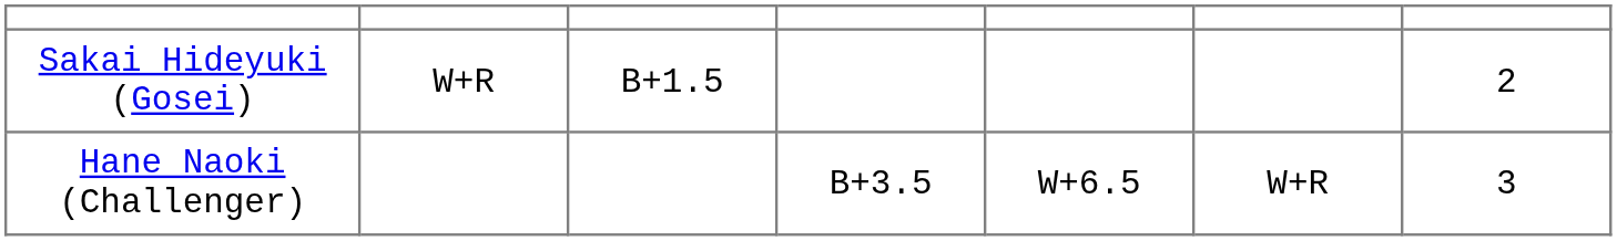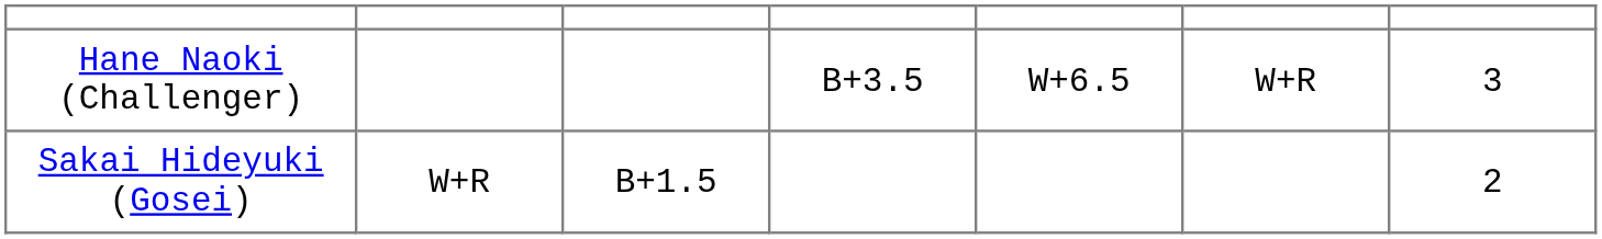rows swapped: Sakai Hideyuki (Gosei) <-> Hane Naoki (Challenger)
